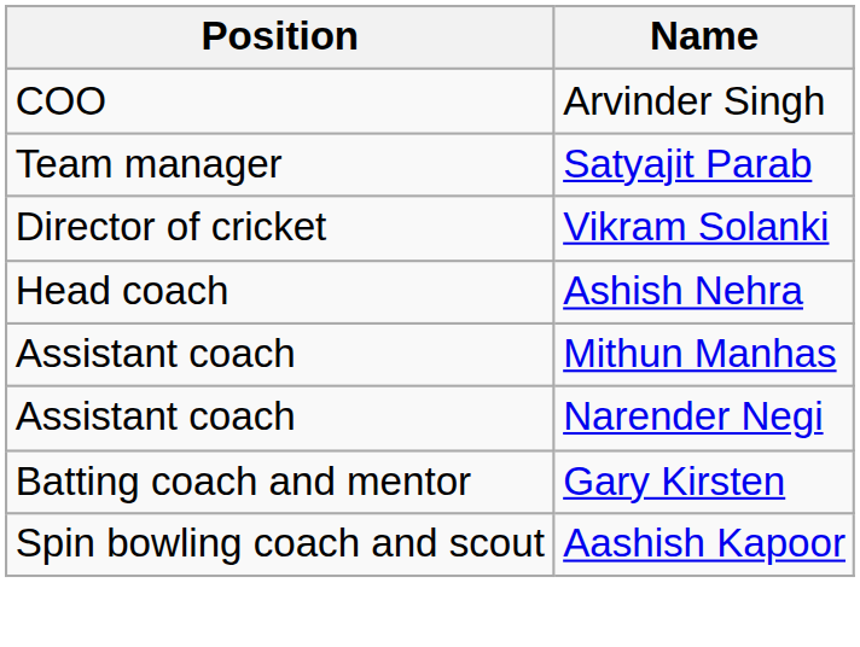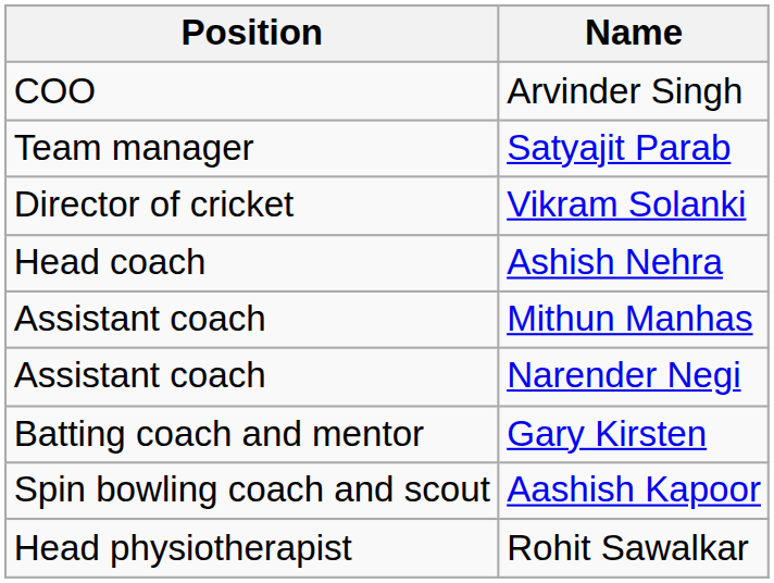+ row: Head physiotherapist | Rohit Sawalkar
